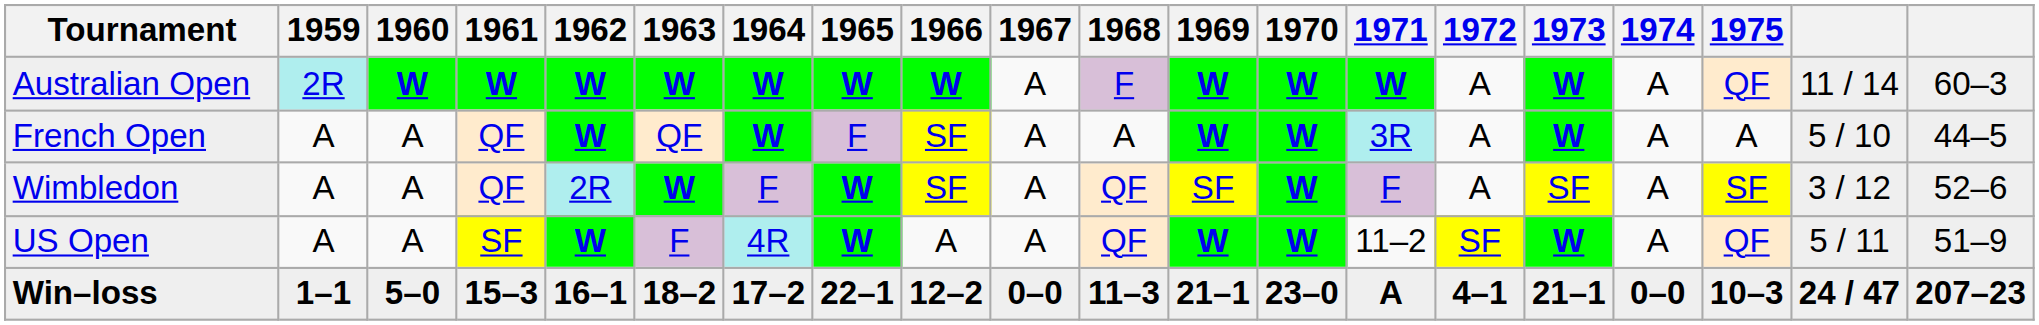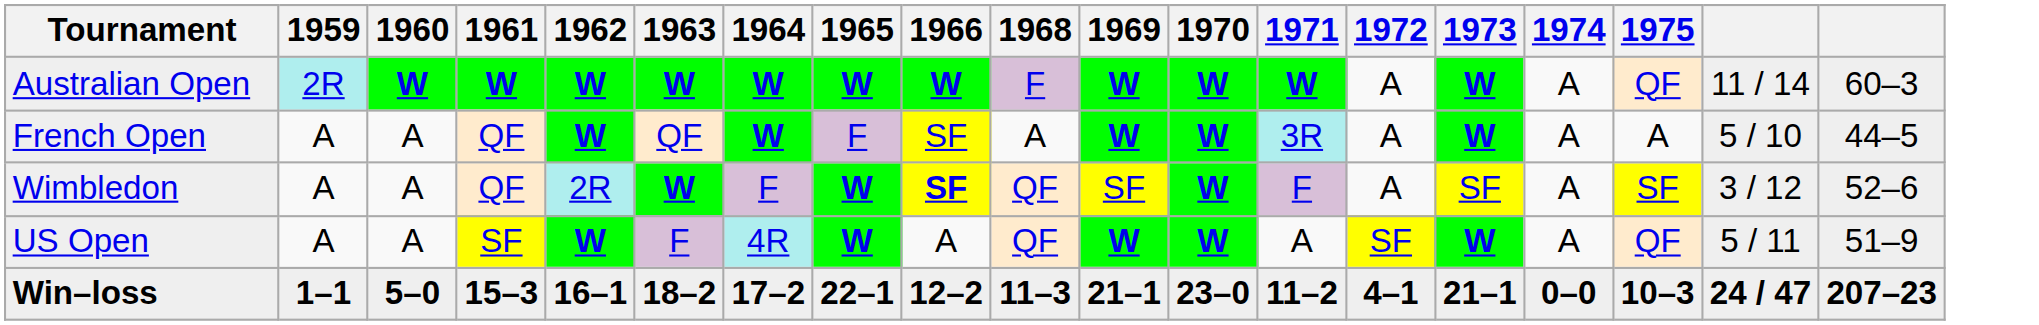- column: 1967 | A | A | A | A | 0–0
Wimbledon | 1966: normal -> bold
US Open | 1971: 11–2 -> A
Win–loss | 1971: A -> 11–2
